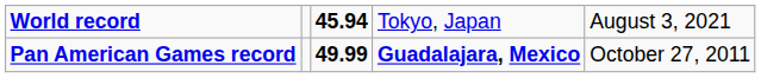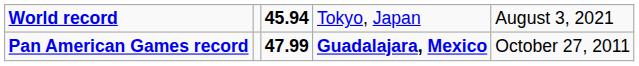Pan American Games record | column 3: 49.99 -> 47.99
